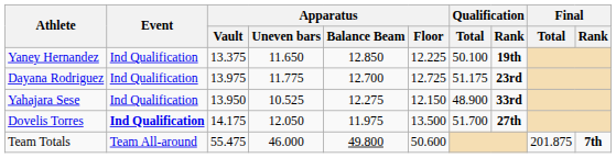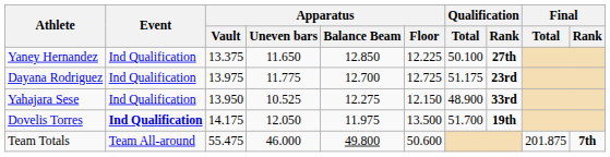Yaney Hernandez | Qualification / Rank: 19th -> 27th
Dovelis Torres | Qualification / Rank: 27th -> 19th
